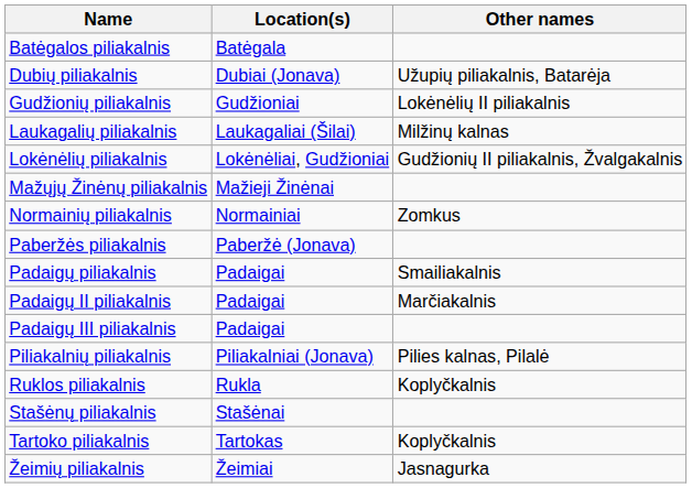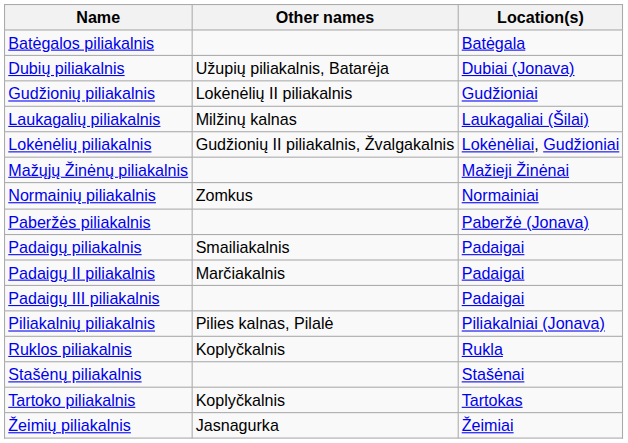columns swapped: Other names <-> Location(s)
